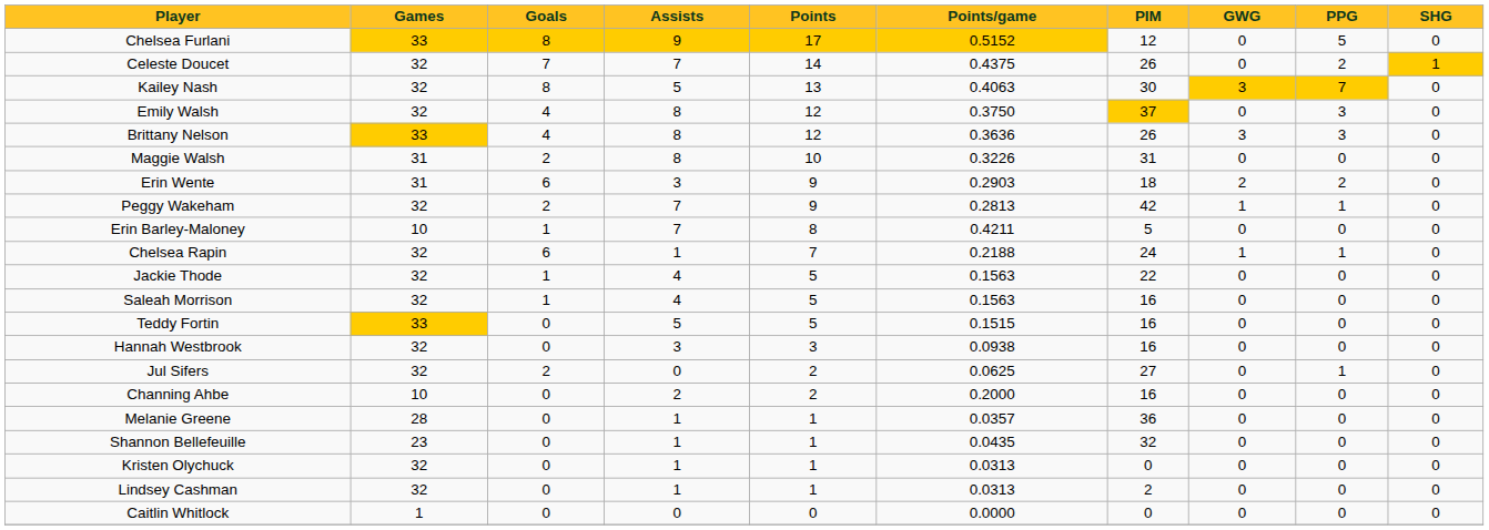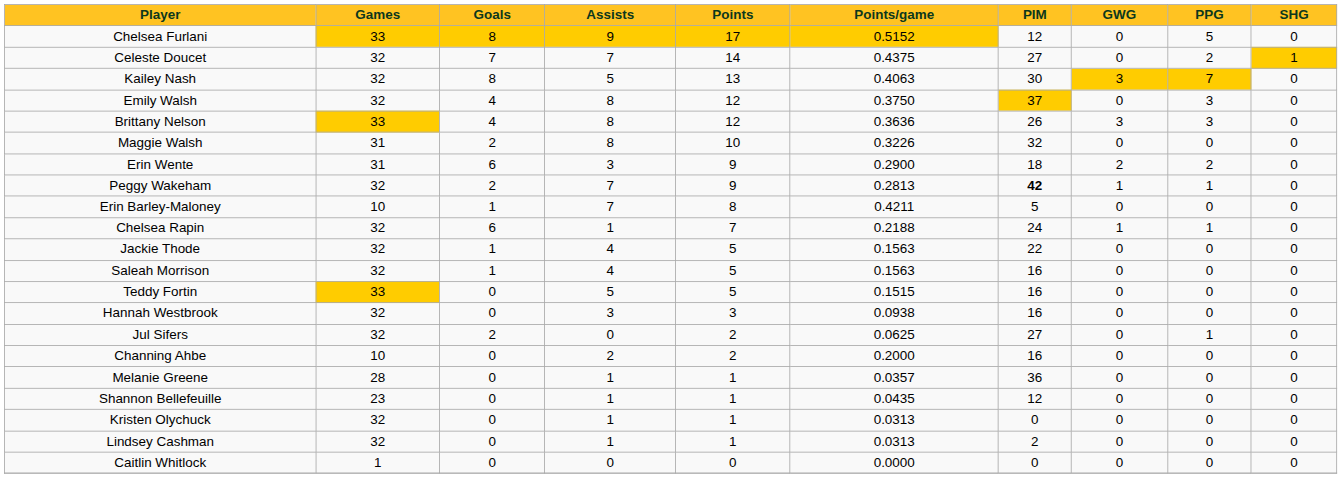Celeste Doucet | PIM: 26 -> 27
Maggie Walsh | PIM: 31 -> 32
Erin Wente | Points/game: 0.2903 -> 0.2900
Peggy Wakeham | PIM: normal -> bold
Shannon Bellefeuille | PIM: 32 -> 12
